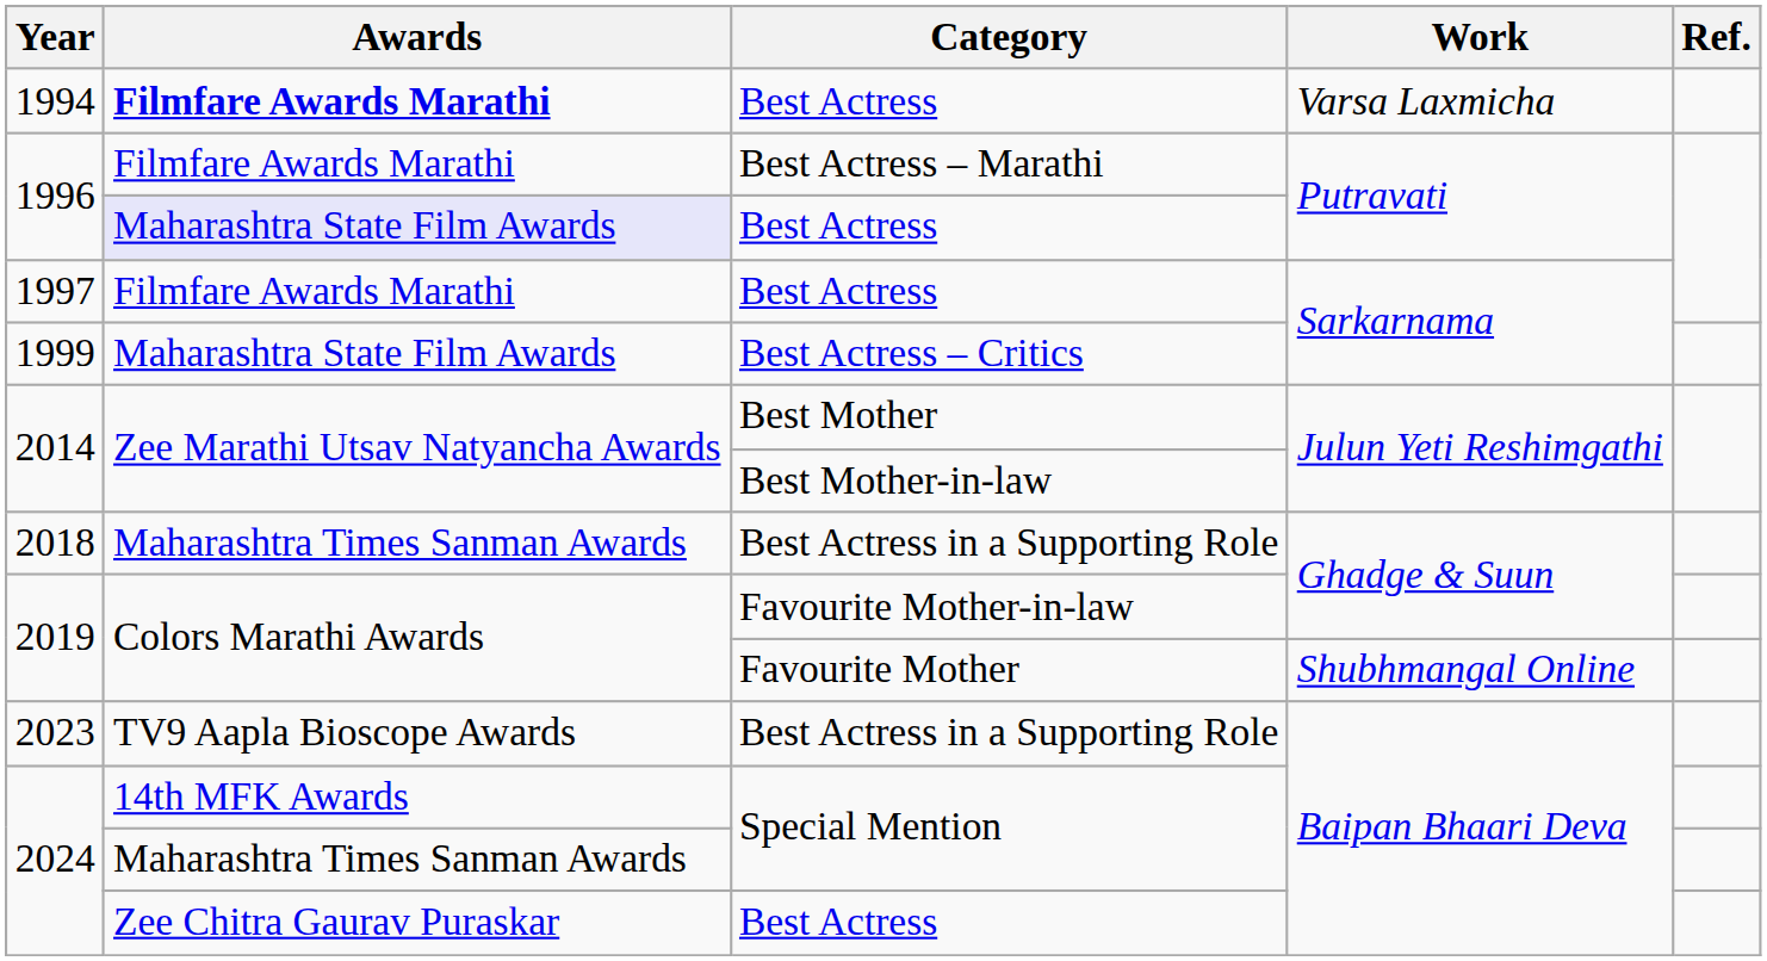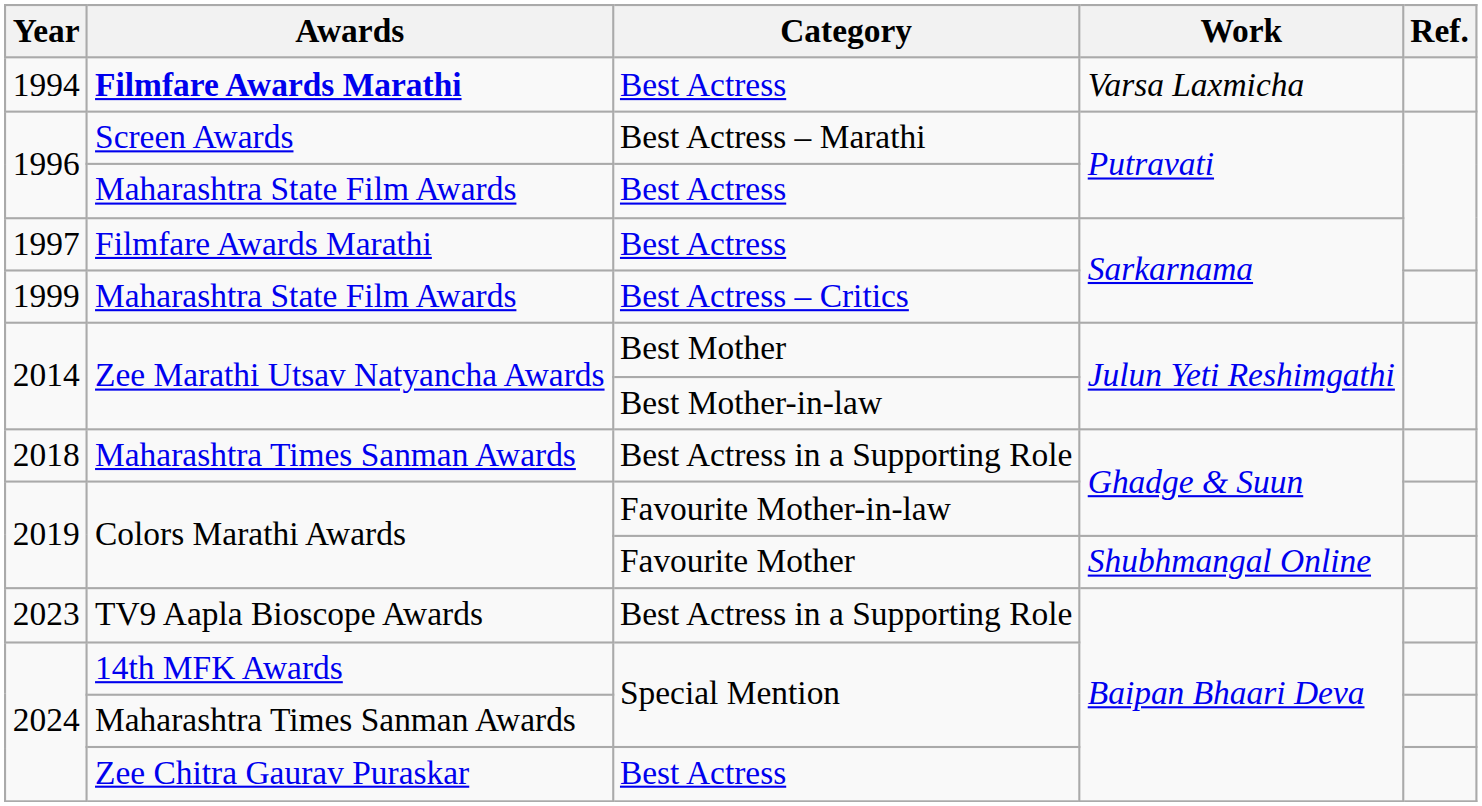1996 / Best Actress – Marathi | Awards: Filmfare Awards Marathi -> Screen Awards
1996 / Best Actress | Awards: lavender background -> no background
